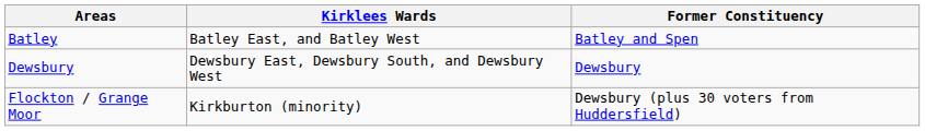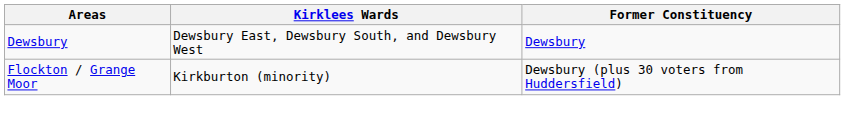- row: Batley | Batley East, and Batley West | Batley and Spen
